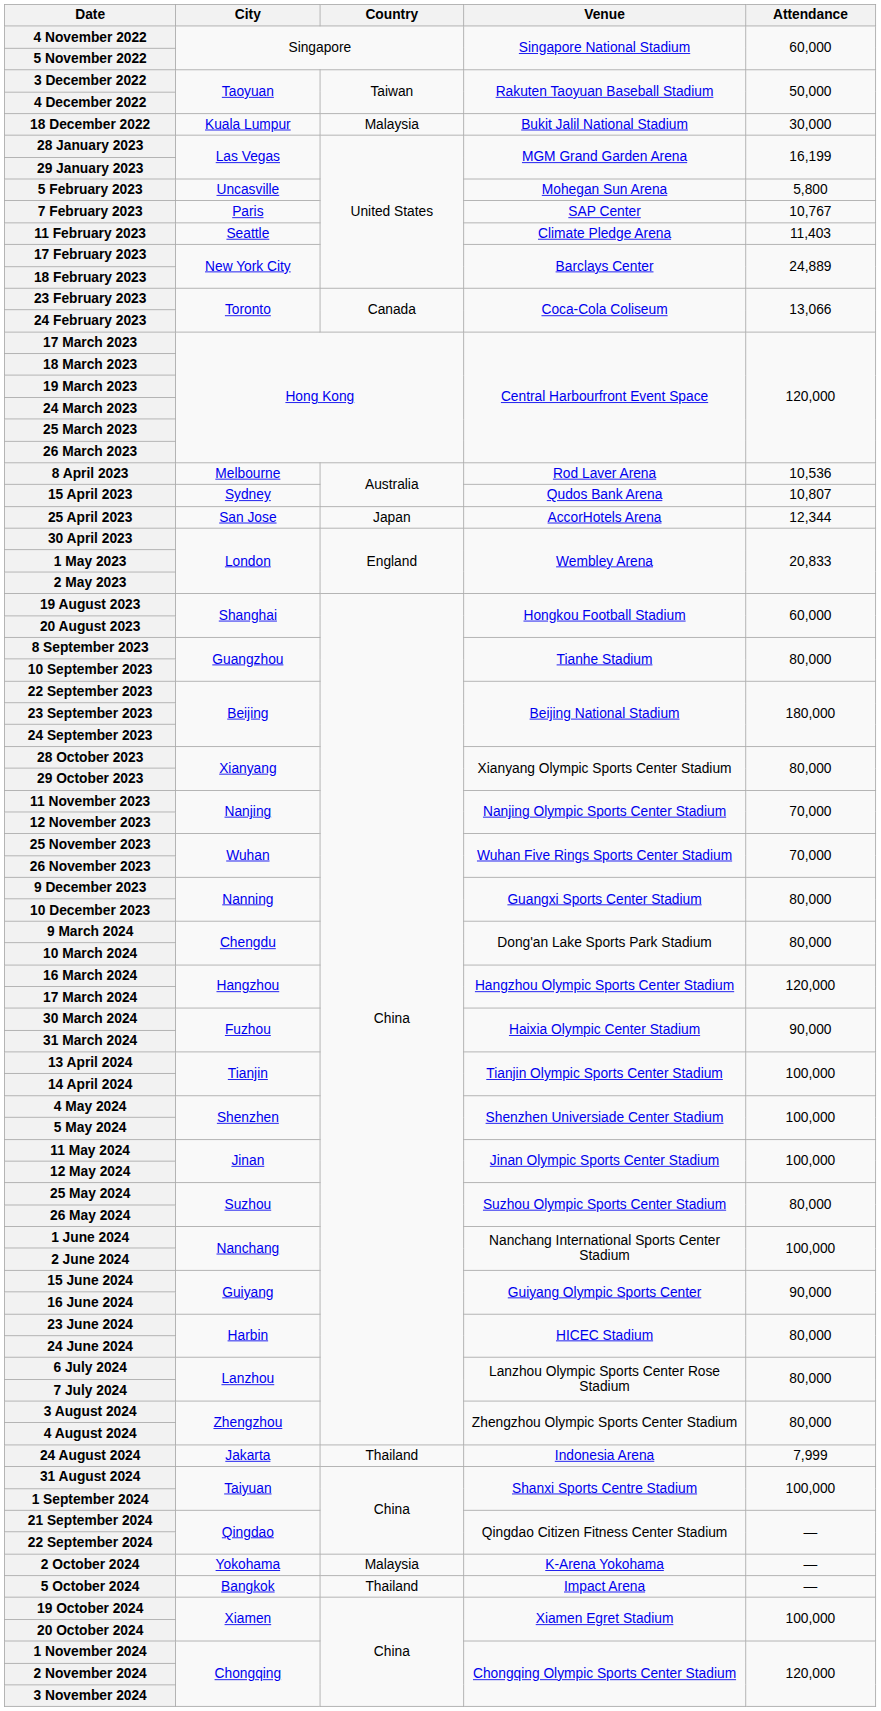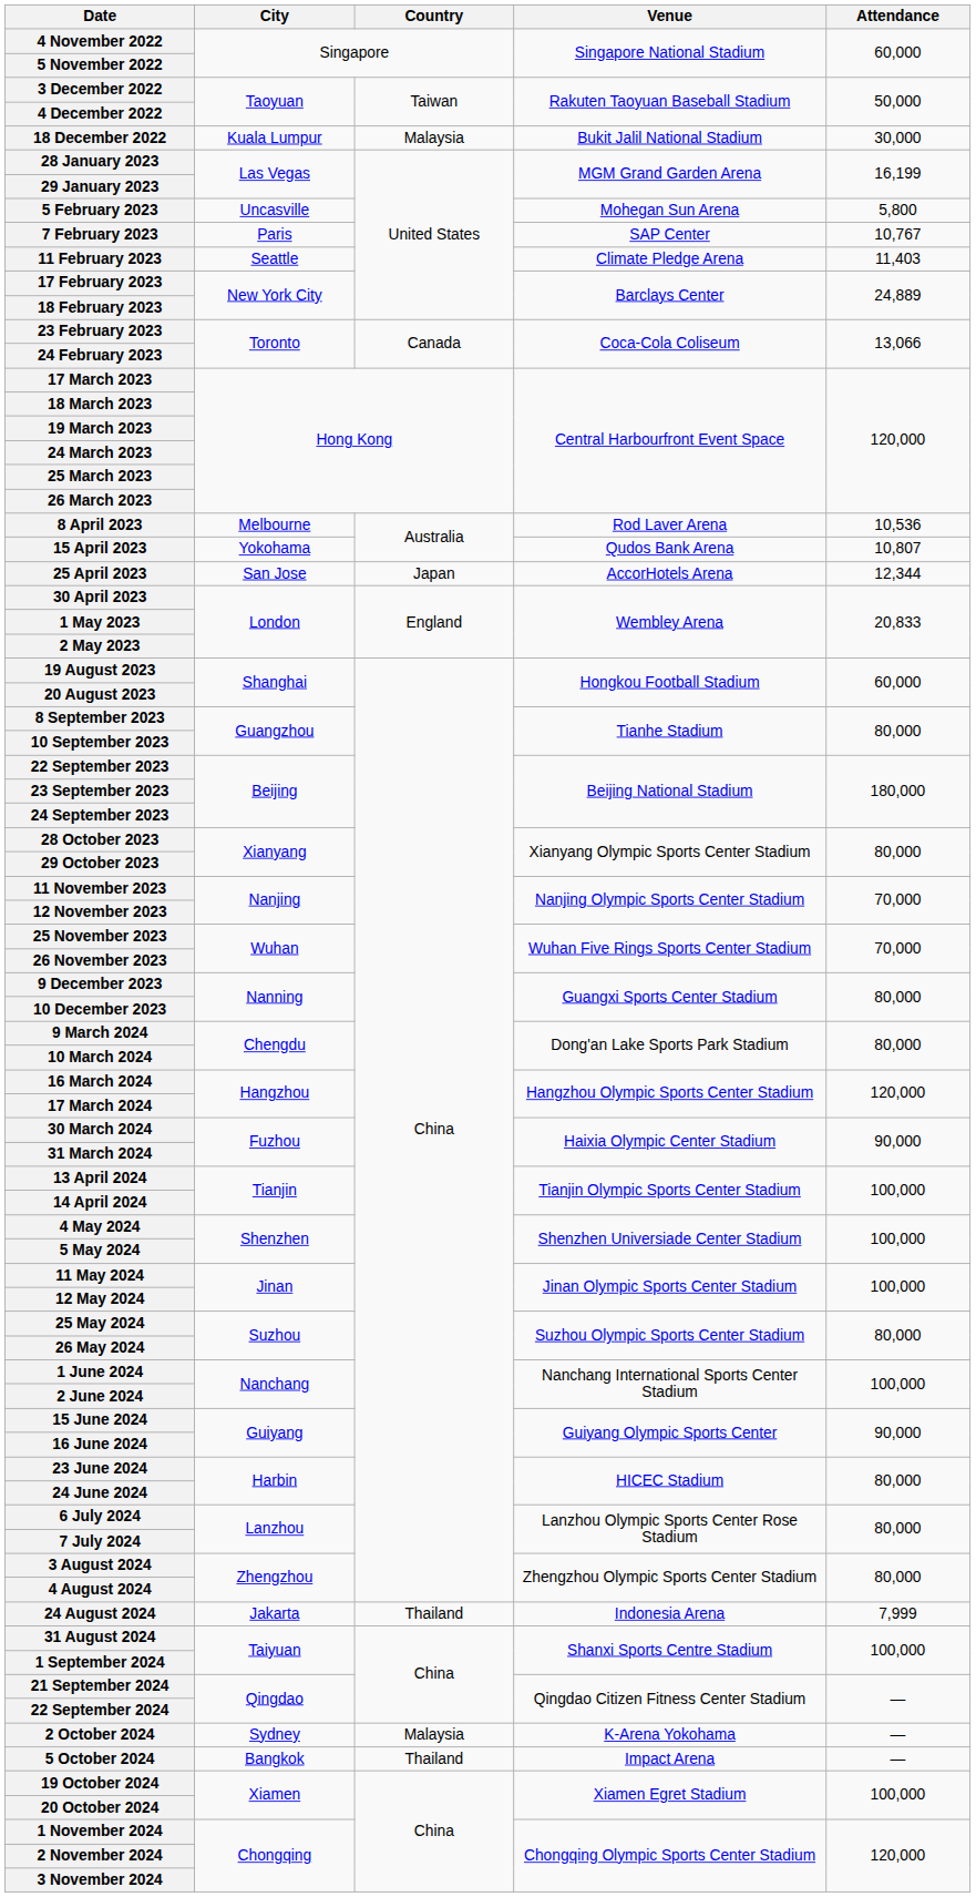15 April 2023 | City: Sydney -> Yokohama
2 October 2024 | City: Yokohama -> Sydney
